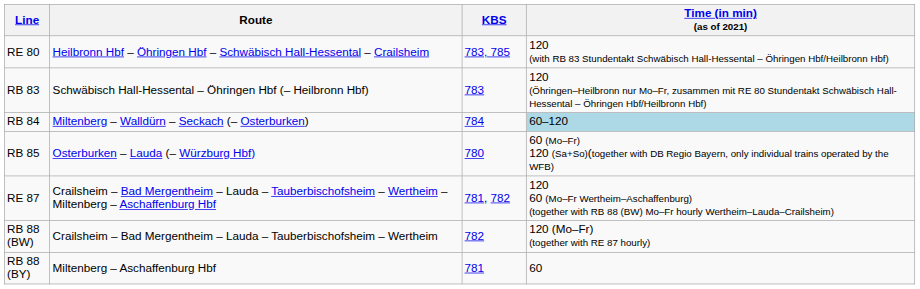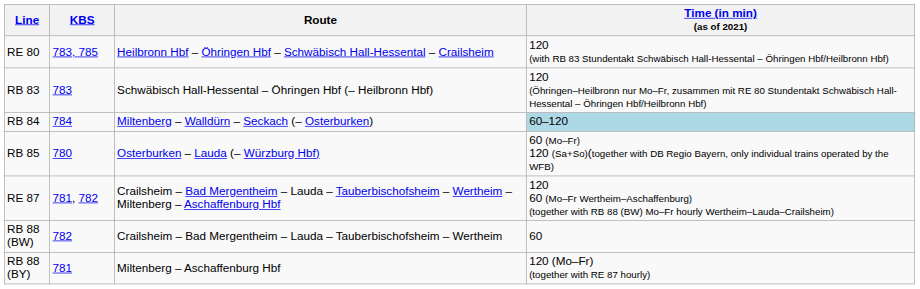columns swapped: Route <-> KBS
RB 88 (BW) | Time (in min) (as of 2021): 120 (Mo–Fr) (together with RE 87 hourly) -> 60
RB 88 (BY) | Time (in min) (as of 2021): 60 -> 120 (Mo–Fr) (together with RE 87 hourly)
